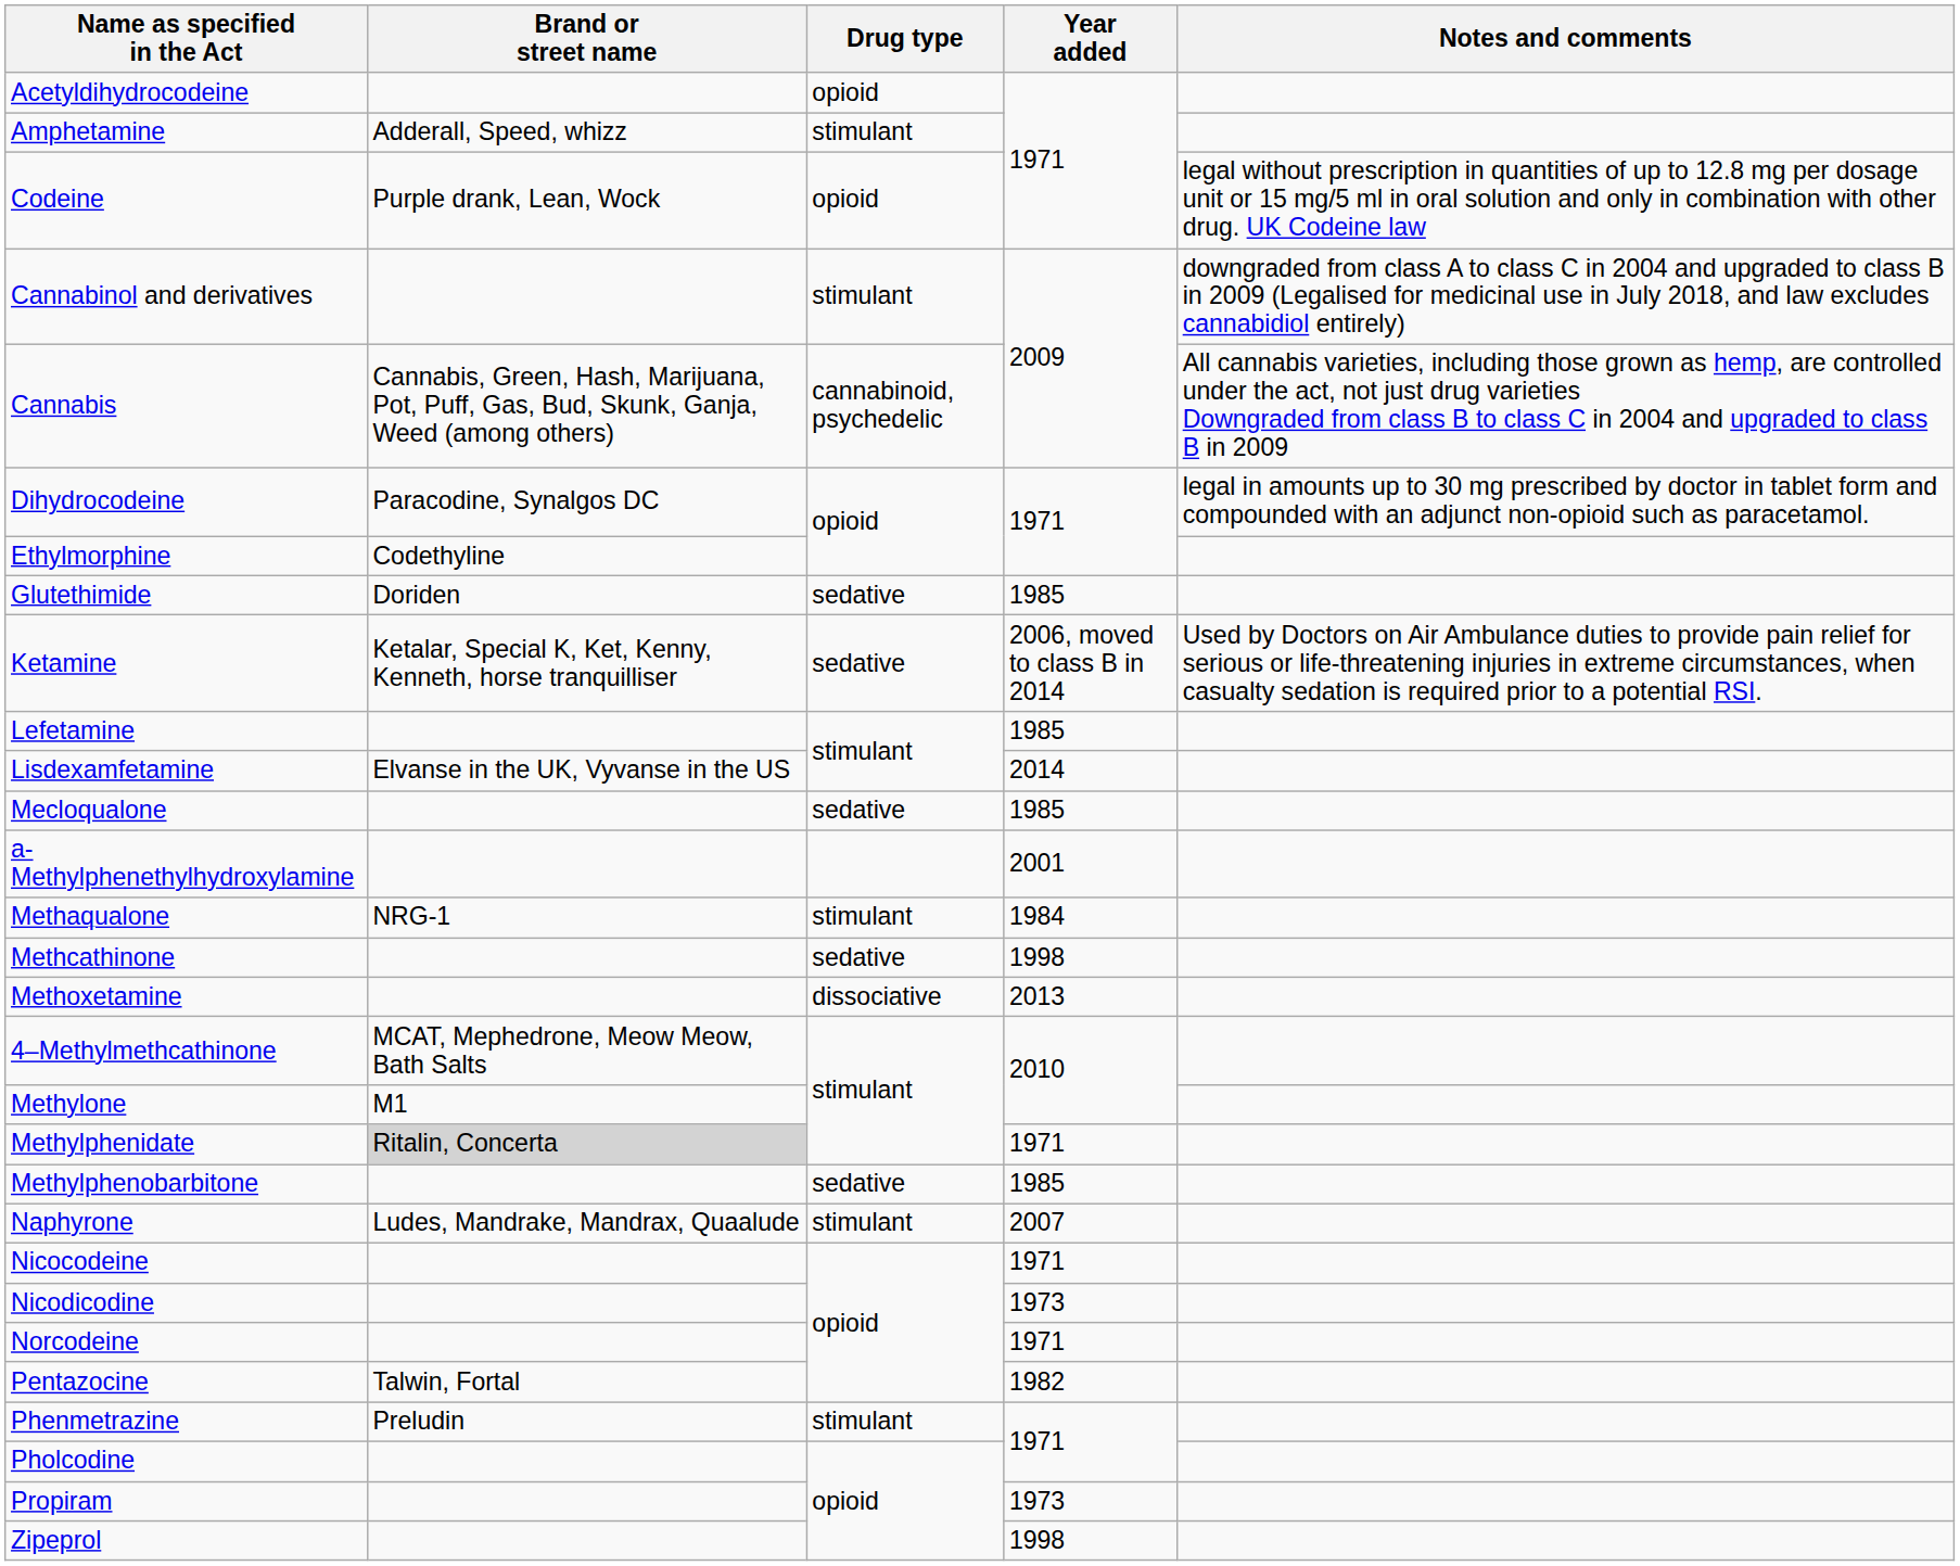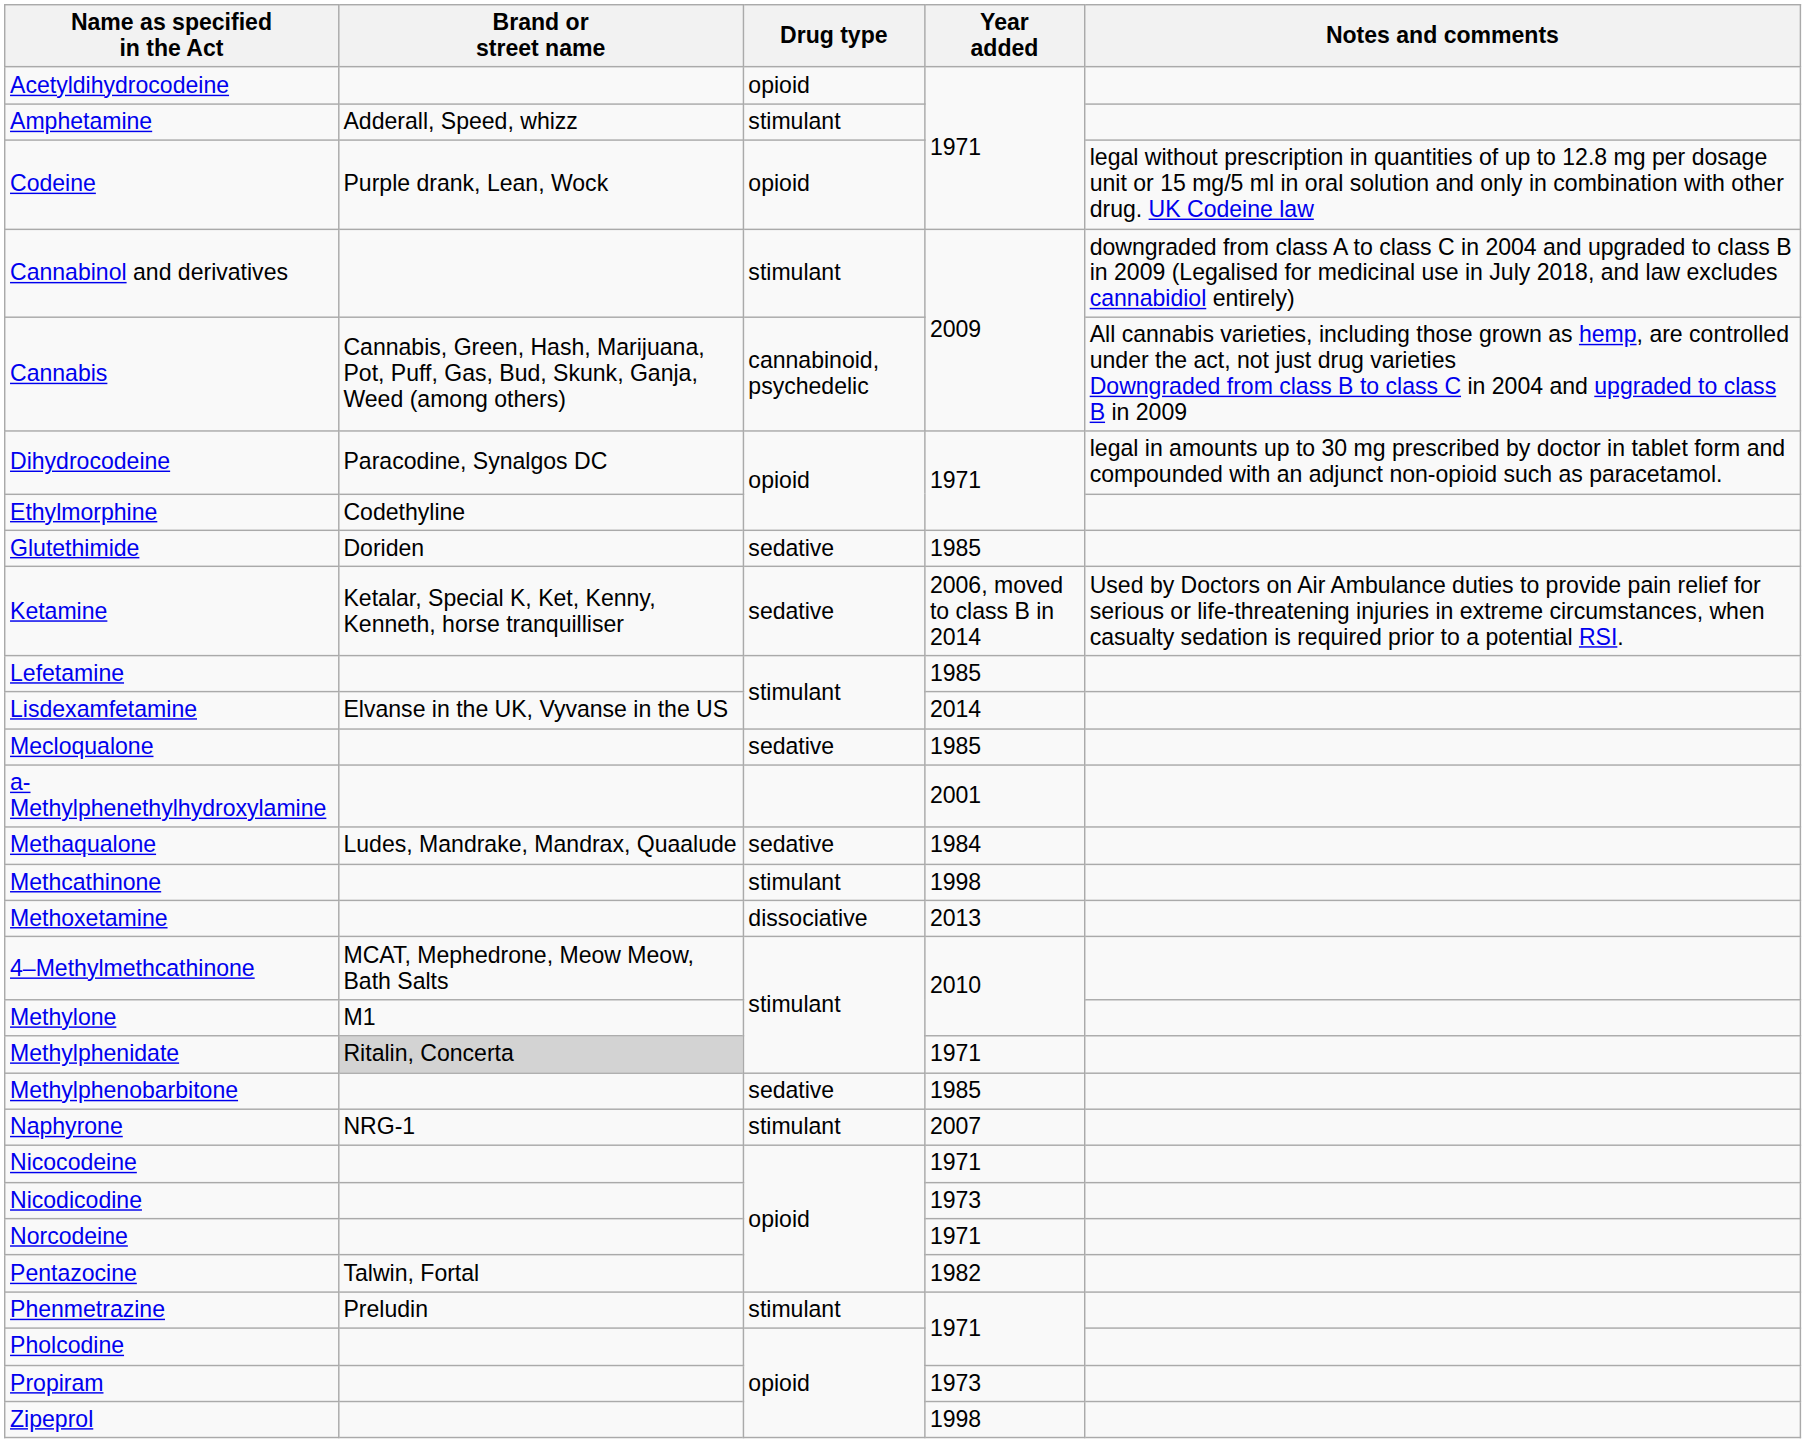Methaqualone | Brand or street name: NRG-1 -> Ludes, Mandrake, Mandrax, Quaalude
Methaqualone | Drug type: stimulant -> sedative
Methcathinone | Drug type: sedative -> stimulant
Naphyrone | Brand or street name: Ludes, Mandrake, Mandrax, Quaalude -> NRG-1
